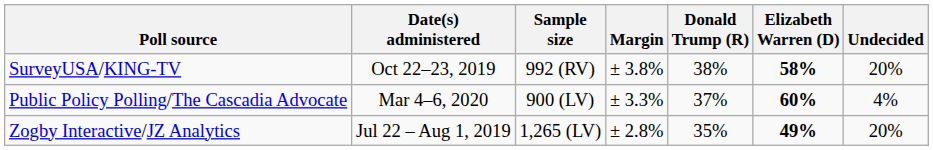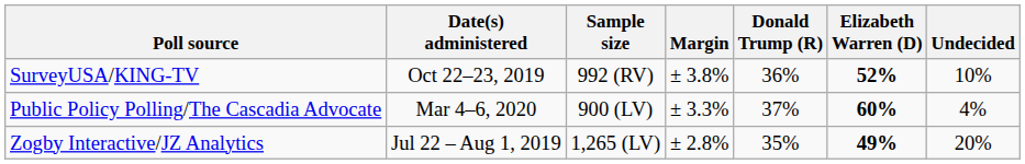SurveyUSA/KING-TV | Donald Trump (R): 38% -> 36%
SurveyUSA/KING-TV | Elizabeth Warren (D): 58% -> 52%
SurveyUSA/KING-TV | Undecided: 20% -> 10%
